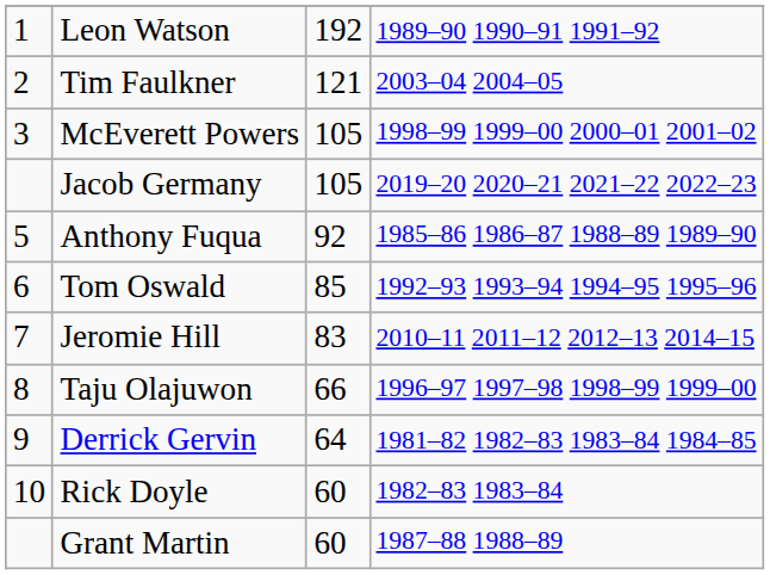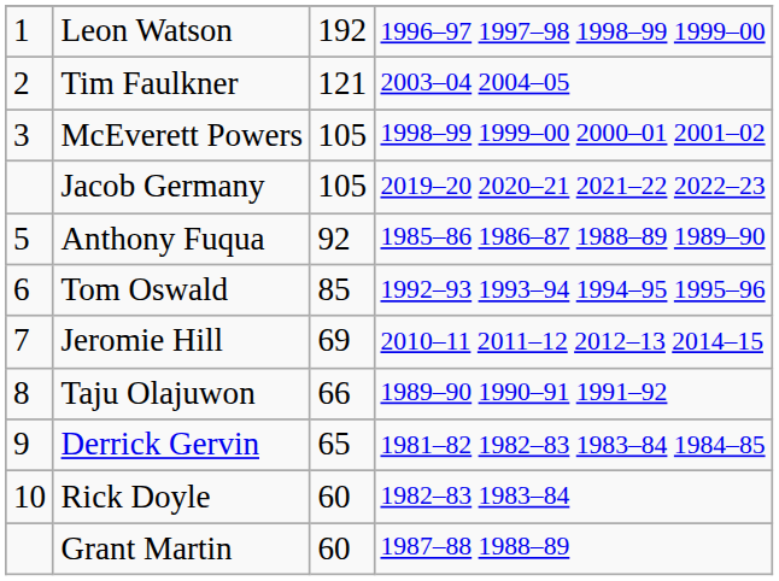Leon Watson | column 4: 1989–90 1990–91 1991–92 -> 1996–97 1997–98 1998–99 1999–00
Jeromie Hill | column 3: 83 -> 69
Taju Olajuwon | column 4: 1996–97 1997–98 1998–99 1999–00 -> 1989–90 1990–91 1991–92
Derrick Gervin | column 3: 64 -> 65
